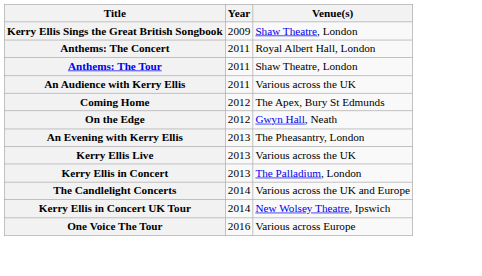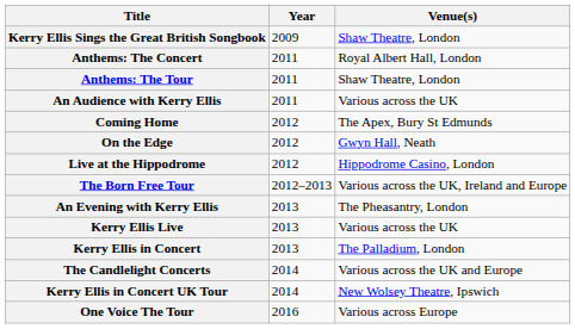+ row: Live at the Hippodrome | 2012 | Hippodrome Casino, London
+ row: The Born Free Tour | 2012–2013 | Various across the UK, Ireland and Europe
